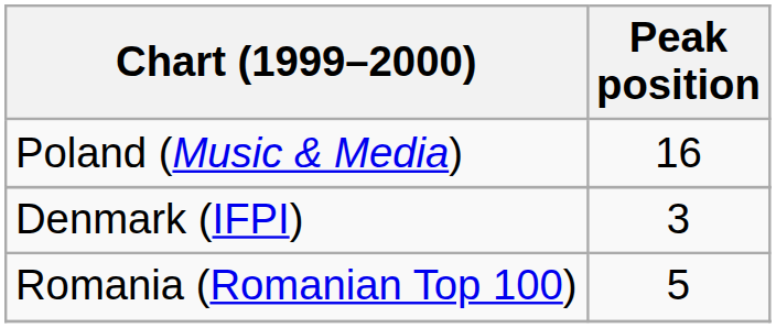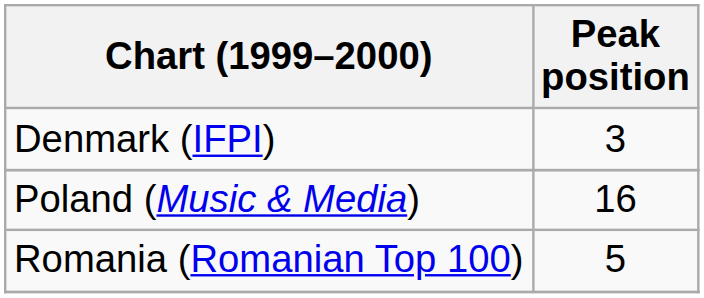rows swapped: Denmark (IFPI) <-> Poland (Music & Media)
